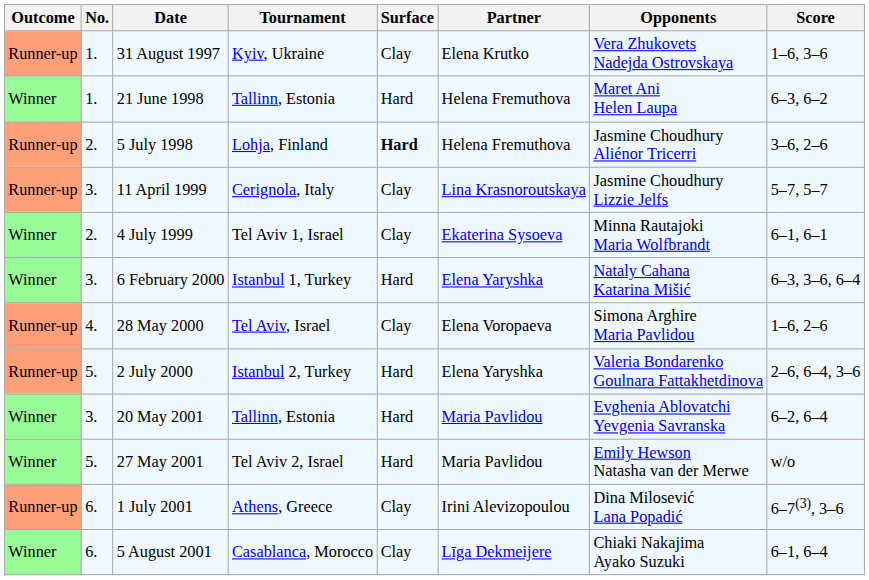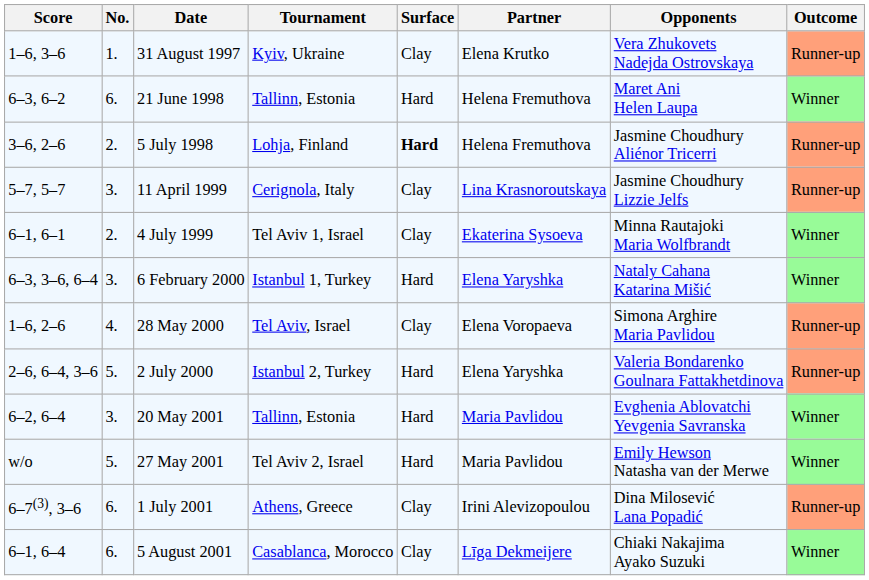columns swapped: Outcome <-> Score
21 June 1998 | No.: 1. -> 6.
